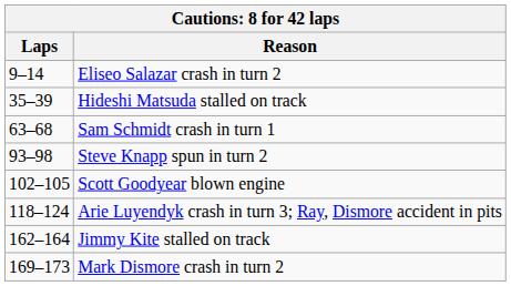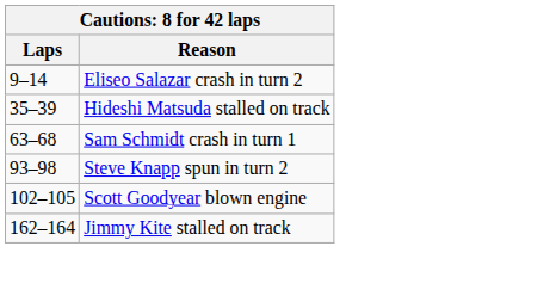- row: 118–124 | Arie Luyendyk crash in turn 3; Ray, Dismore accident in pits
- row: 169–173 | Mark Dismore crash in turn 2
